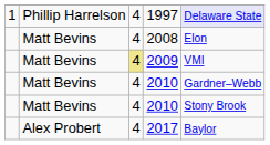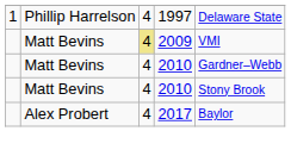1997 | column 5: lavender background -> no background
- row: Matt Bevins | 4 | 2008 | Elon
